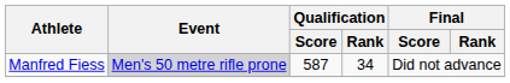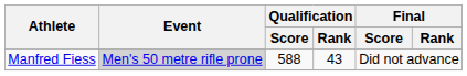Manfred Fiess | Qualification / Score: 587 -> 588
Manfred Fiess | Qualification / Rank: 34 -> 43
